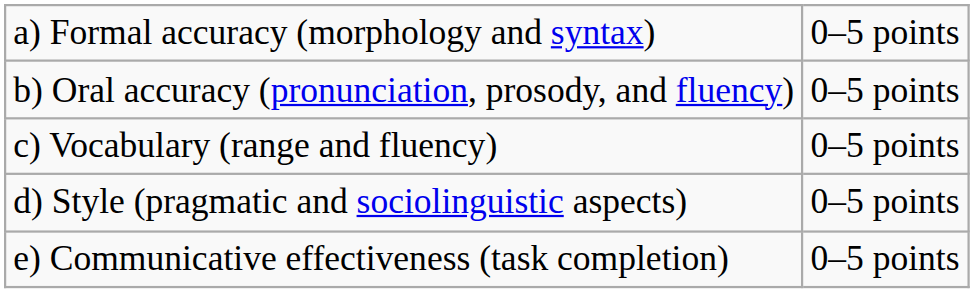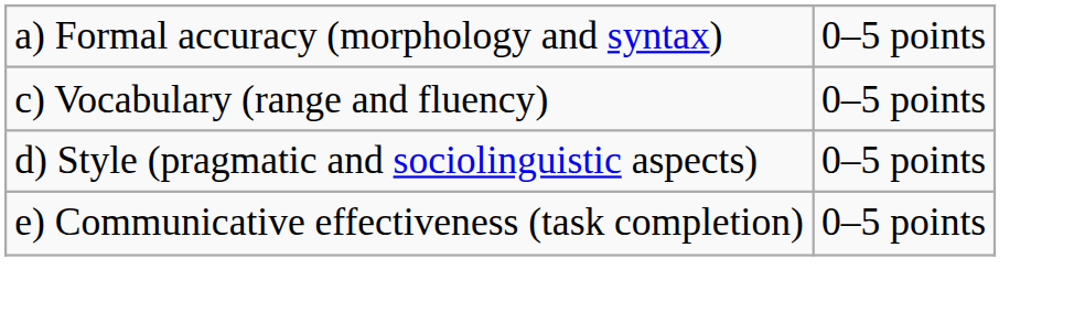- row: b) Oral accuracy (pronunciation, prosody, and fluency) | 0–5 points
